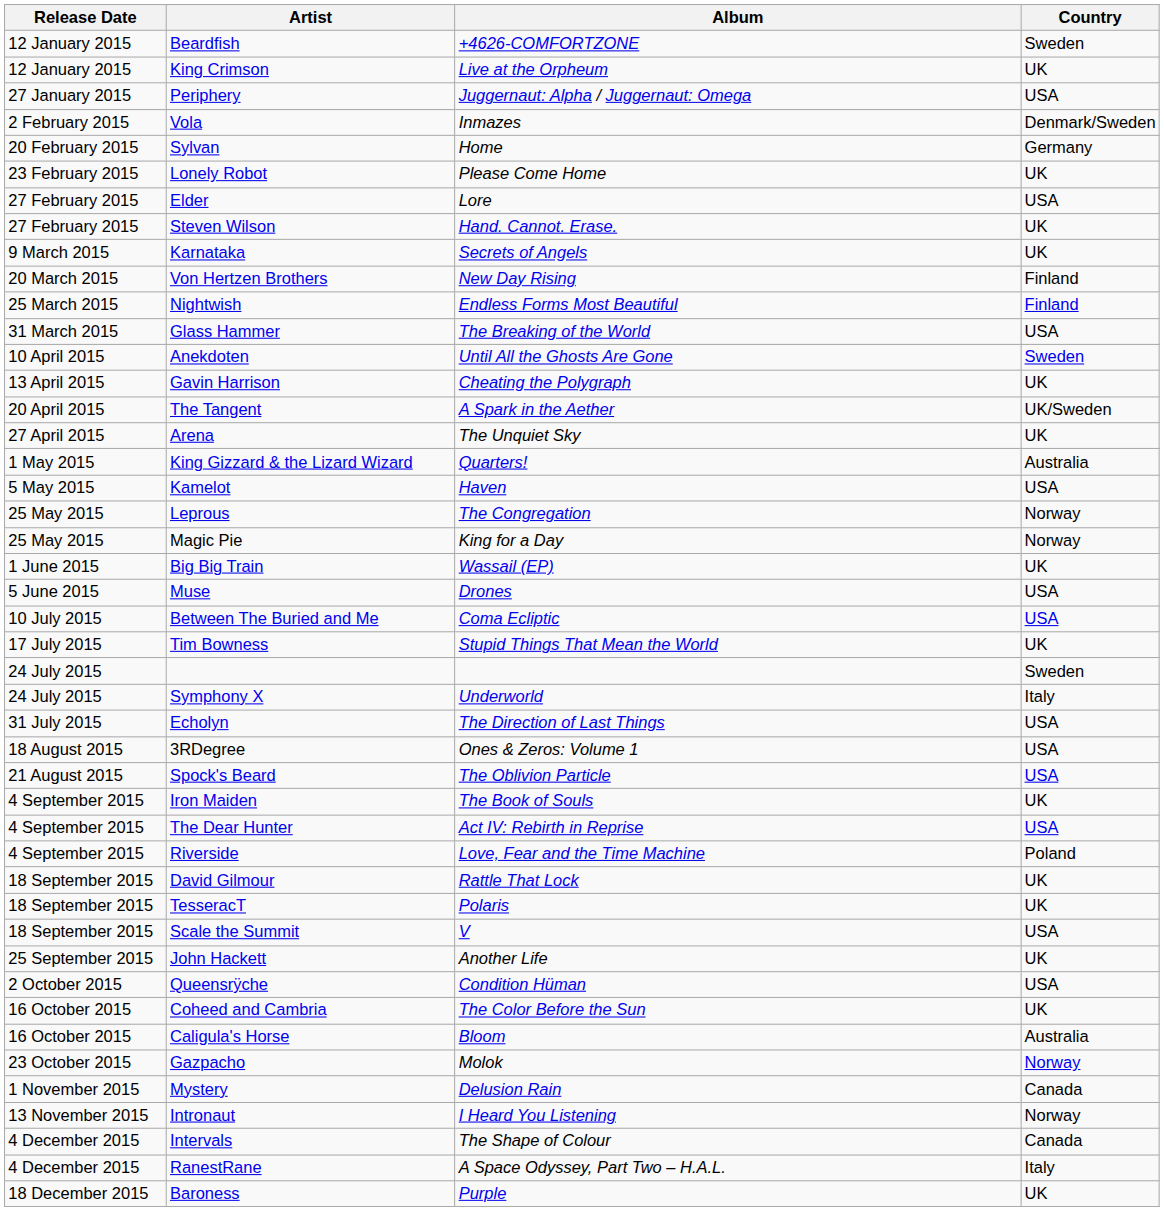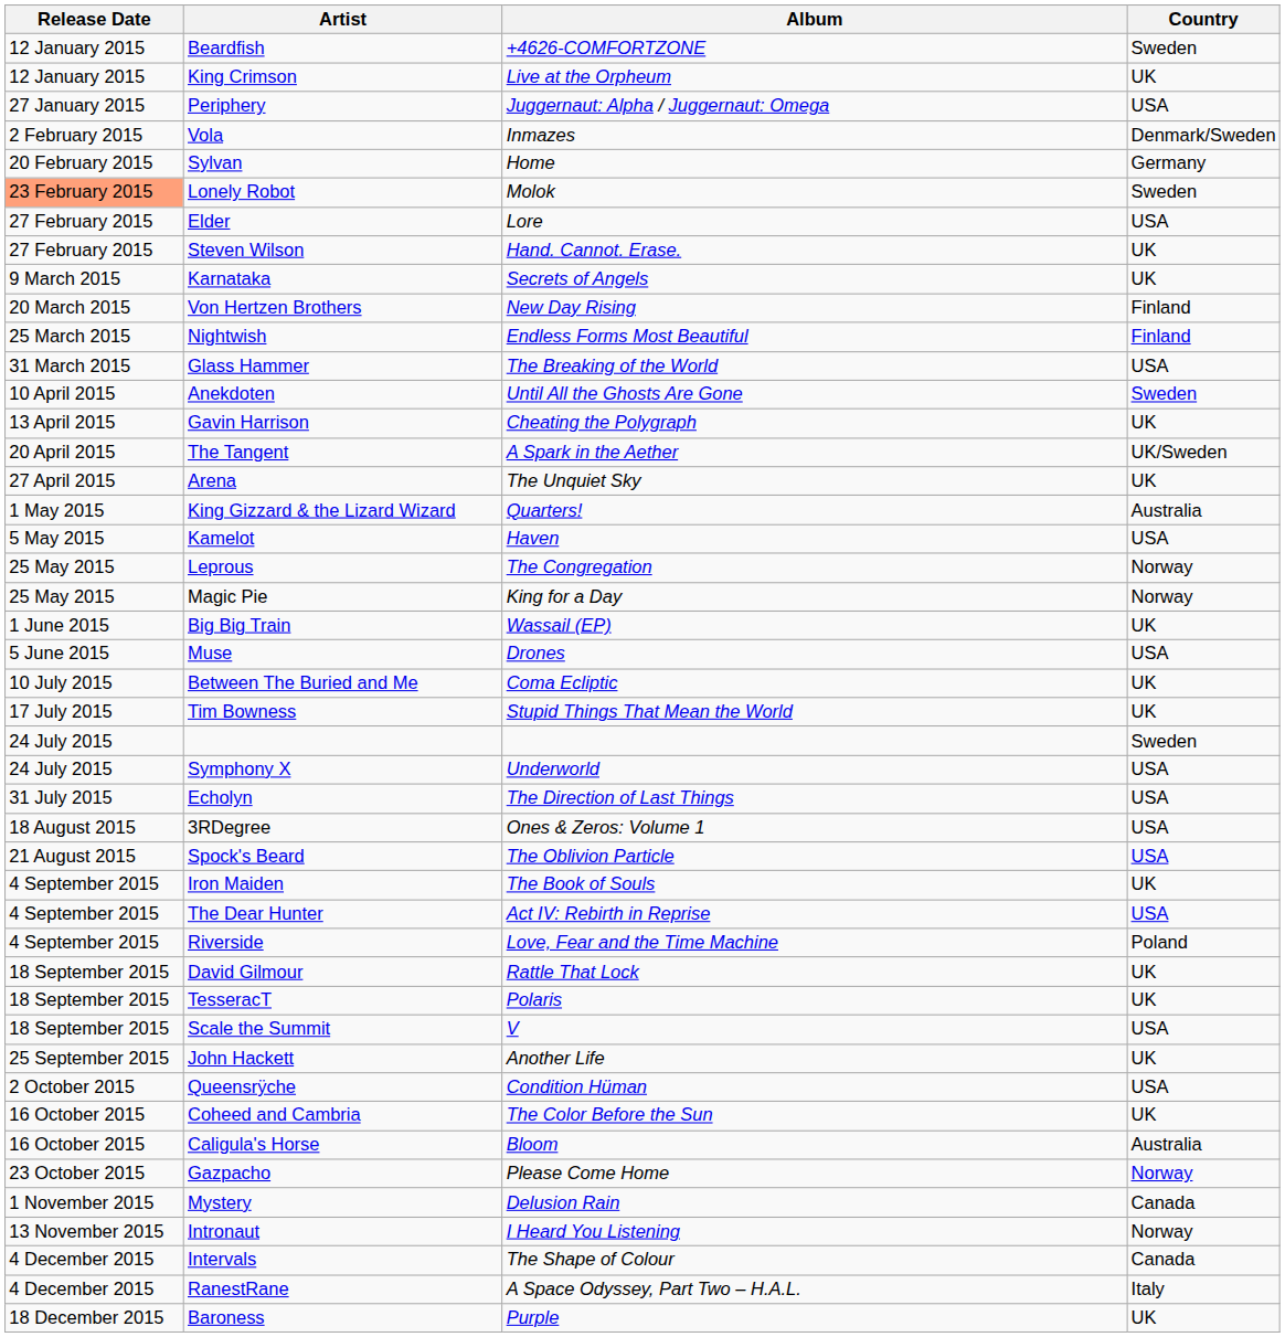Lonely Robot | Release Date: no background -> lightsalmon background
Lonely Robot | Album: Please Come Home -> Molok
Lonely Robot | Country: UK -> Sweden
Between The Buried and Me | Country: USA -> UK
Symphony X | Country: Italy -> USA
Gazpacho | Album: Molok -> Please Come Home
